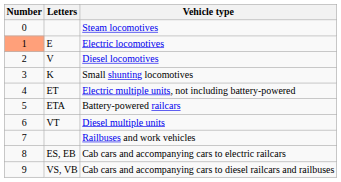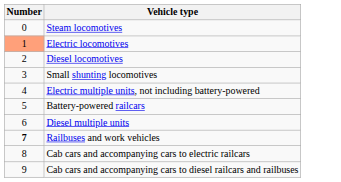- column: Letters | E | V | K | ET | ETA | VT | ES, EB | VS, VB
Railbuses and work vehicles | Number: normal -> bold
